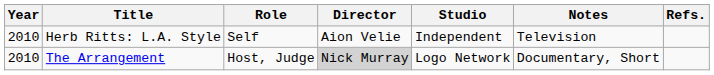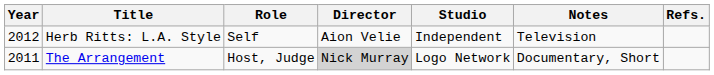Herb Ritts: L.A. Style | Year: 2010 -> 2012
The Arrangement | Year: 2010 -> 2011
